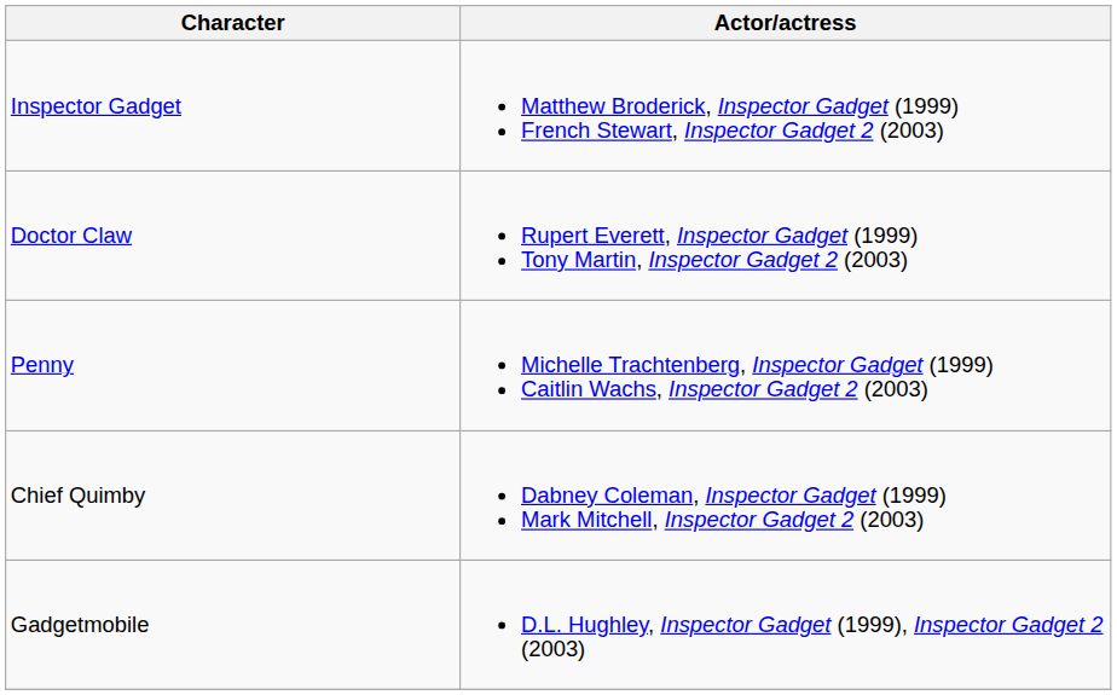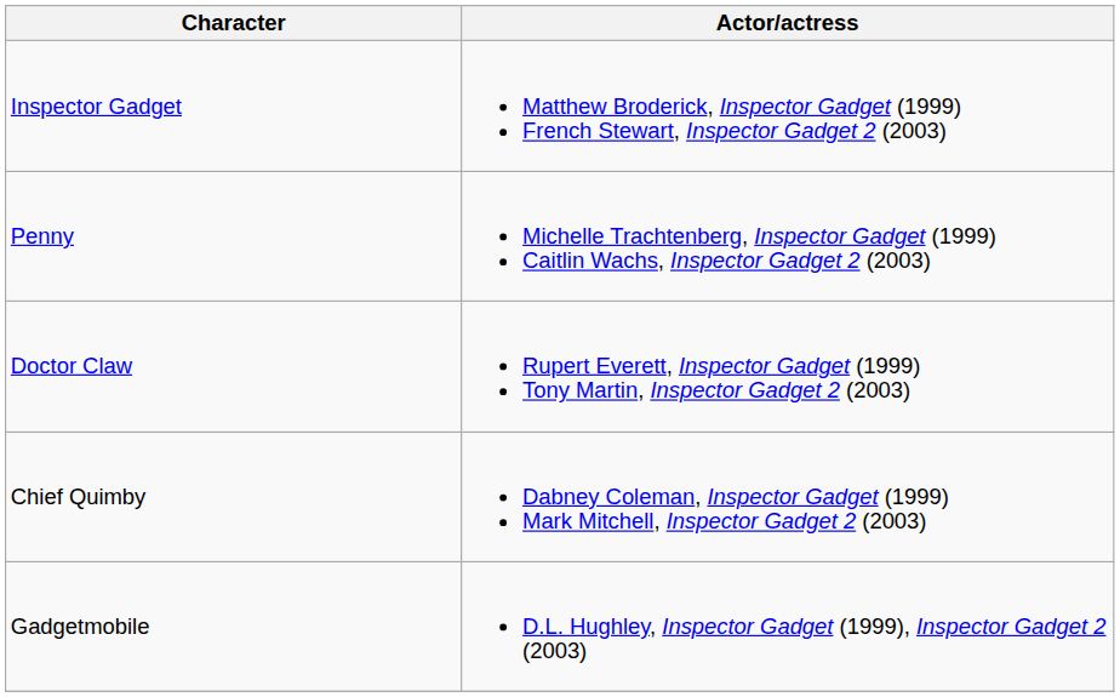rows swapped: Doctor Claw <-> Penny
